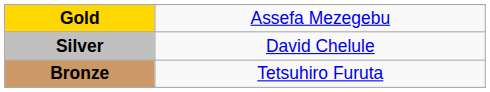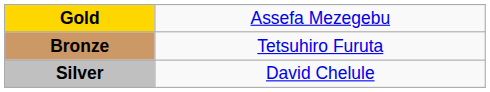rows swapped: Silver <-> Bronze
